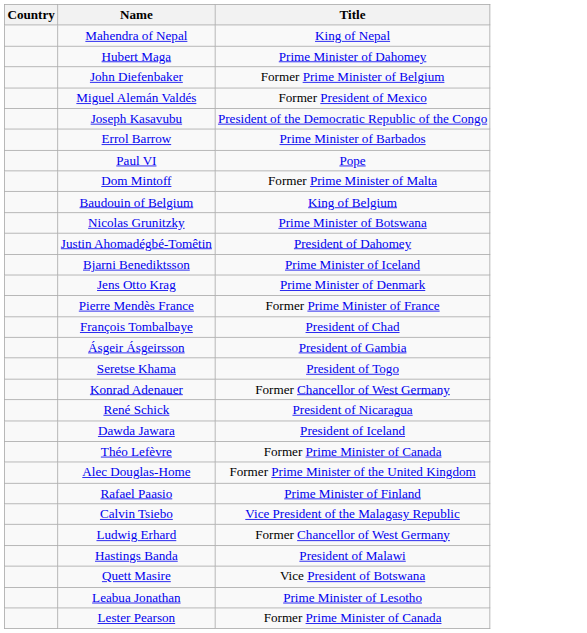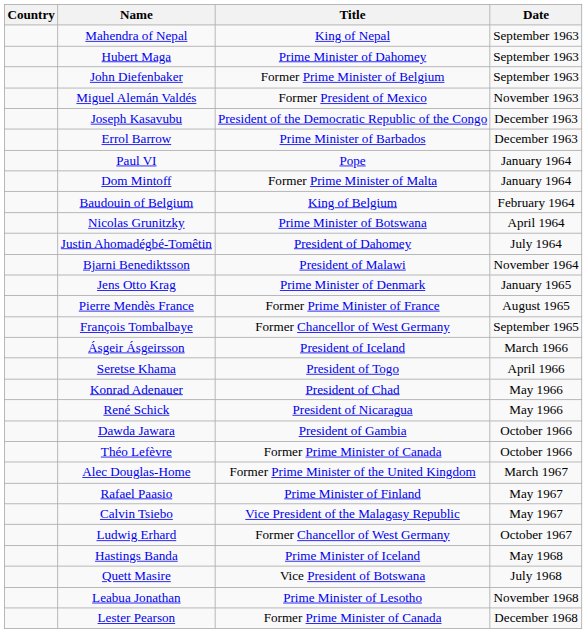+ column: Date | September 1963 | September 1963 | September 1963 | November 1963 | December 1963 | December 1963 | January 1964 | January 1964 | February 1964 | April 1964 | July 1964 | November 1964 | January 1965 | August 1965 | September 1965 | March 1966 | April 1966 | May 1966 | May 1966 | October 1966 | October 1966 | March 1967 | May 1967 | May 1967 | October 1967 | May 1968 | July 1968 | November 1968 | December 1968
Bjarni Benediktsson | Title: Prime Minister of Iceland -> President of Malawi
François Tombalbaye | Title: President of Chad -> Former Chancellor of West Germany
Ásgeir Ásgeirsson | Title: President of Gambia -> President of Iceland
Konrad Adenauer | Title: Former Chancellor of West Germany -> President of Chad
Dawda Jawara | Title: President of Iceland -> President of Gambia
Hastings Banda | Title: President of Malawi -> Prime Minister of Iceland
